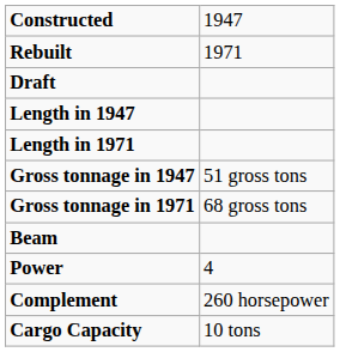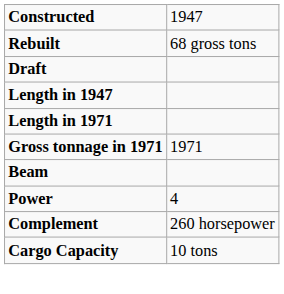Rebuilt | column 2: 1971 -> 68 gross tons
- row: Gross tonnage in 1947 | 51 gross tons
Gross tonnage in 1971 | column 2: 68 gross tons -> 1971
